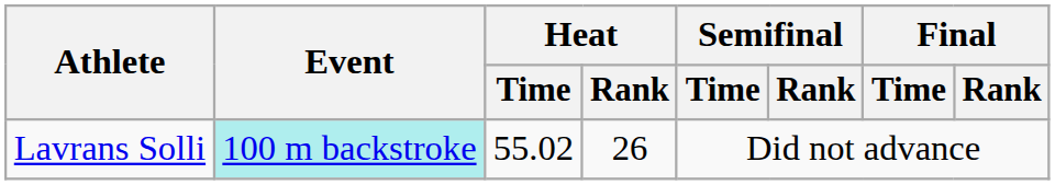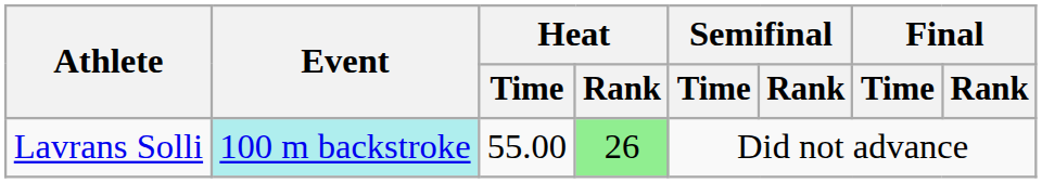Lavrans Solli | Heat / Time: 55.02 -> 55.00
Lavrans Solli | Heat / Rank: no background -> lightgreen background
